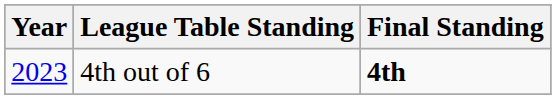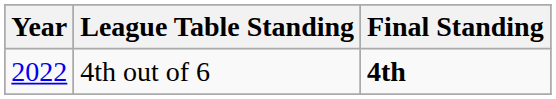4th out of 6 | Year: 2023 -> 2022
